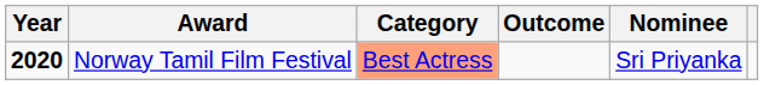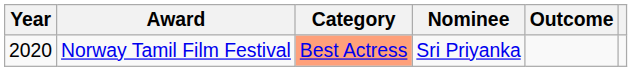columns swapped: Nominee <-> Outcome
Norway Tamil Film Festival | Year: bold -> normal
